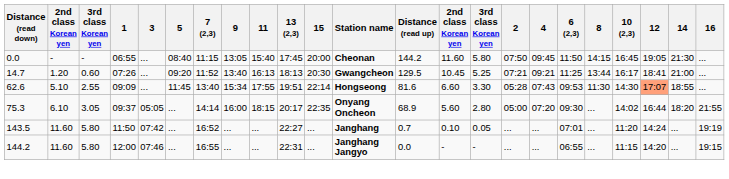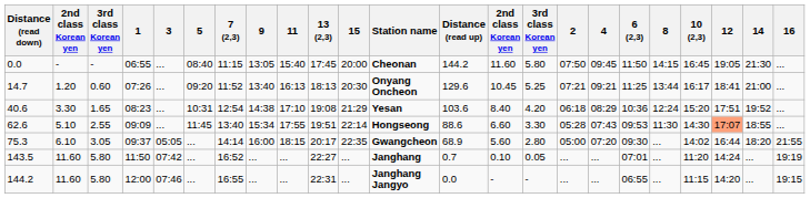14.7 | Station name: Gwangcheon -> Onyang Oncheon
14.7 | Distance (read up): 129.5 -> 129.6
+ row: 40.6 | 3.30 | 1.65 | 08:23 | ... | 10:31 | 12:54 | 14:38 | 17:10 | 19:08 | 21:29 | Yesan | 103.6 | 8.40 | 4.20 | 06:18 | 08:29 | 10:36 | 12:24 | 15:20 | 17:51 | 19:52 | ...
62.6 | Distance (read up): 81.6 -> 88.6
75.3 | Station name: Onyang Oncheon -> Gwangcheon
